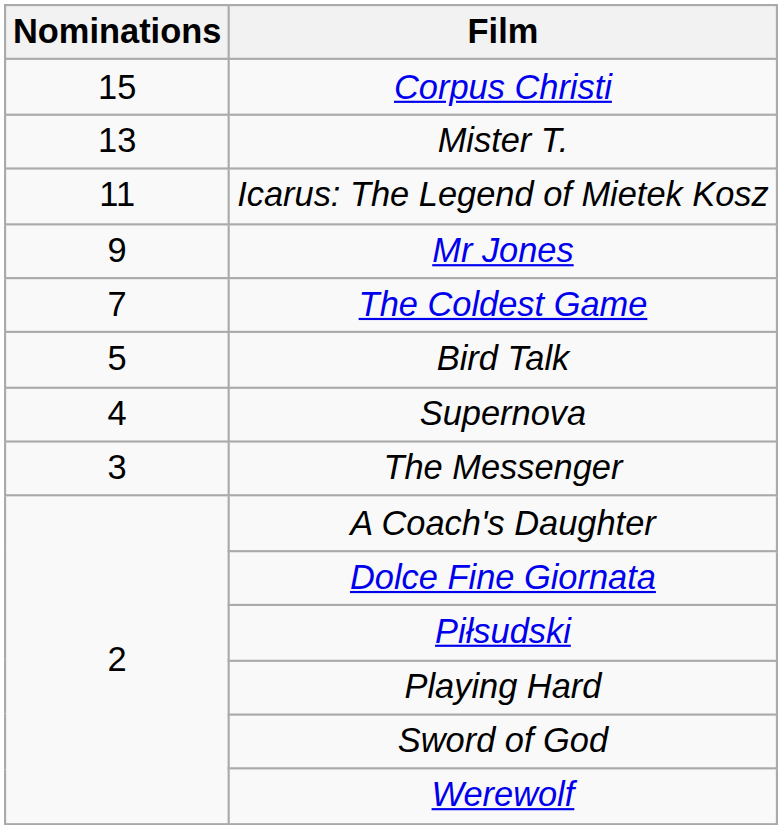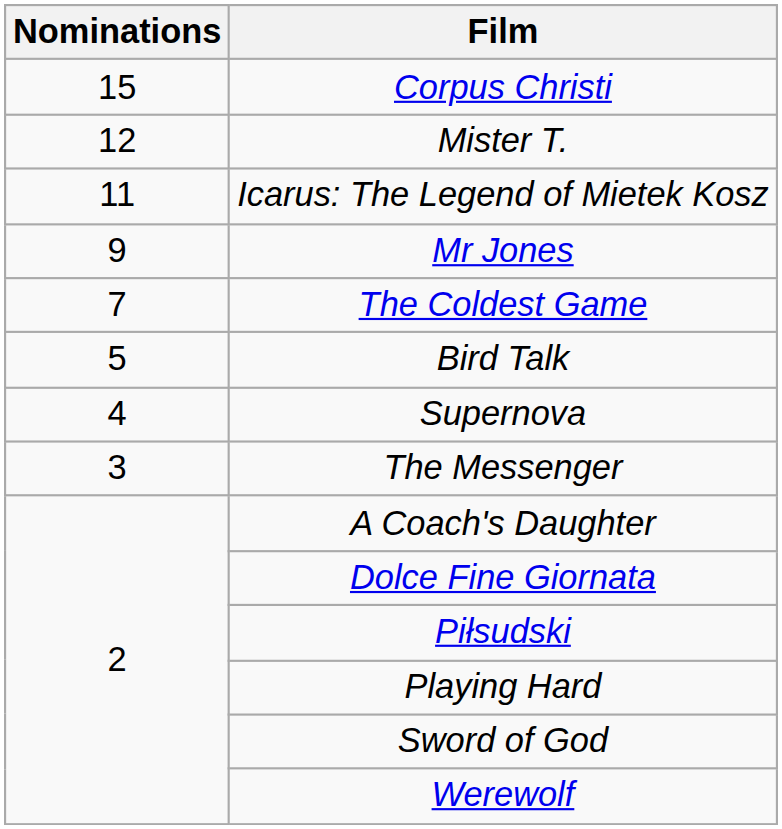Mister T. | Nominations: 13 -> 12
